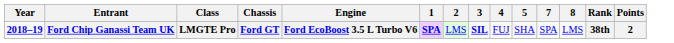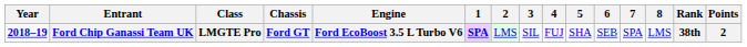+ column: 6 | SEB
Ford Chip Ganassi Team UK | 3: bold -> normal
